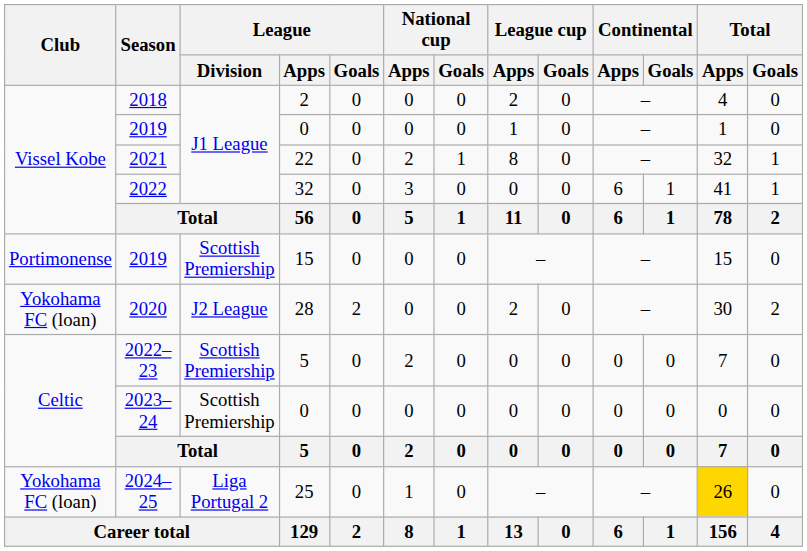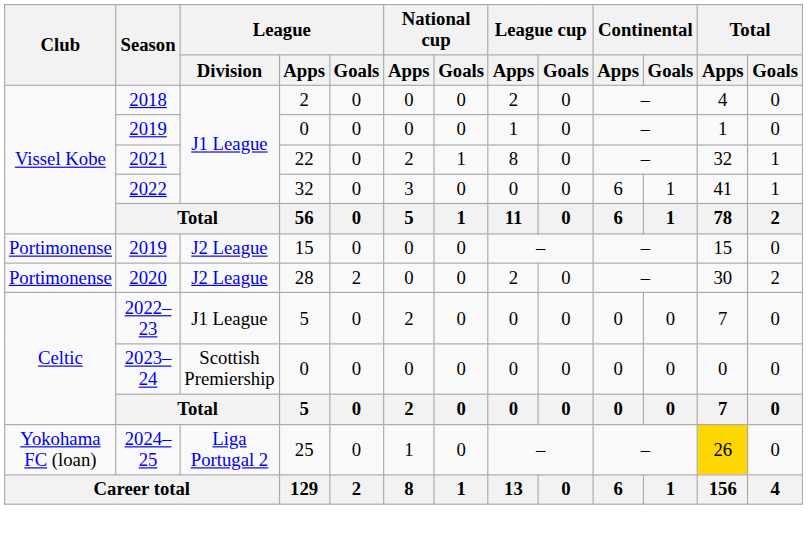2019 / 15 | League / Division: Scottish Premiership -> J2 League
2020 | Club: Yokohama FC (loan) -> Portimonense
2022–23 | League / Division: Scottish Premiership -> J1 League
